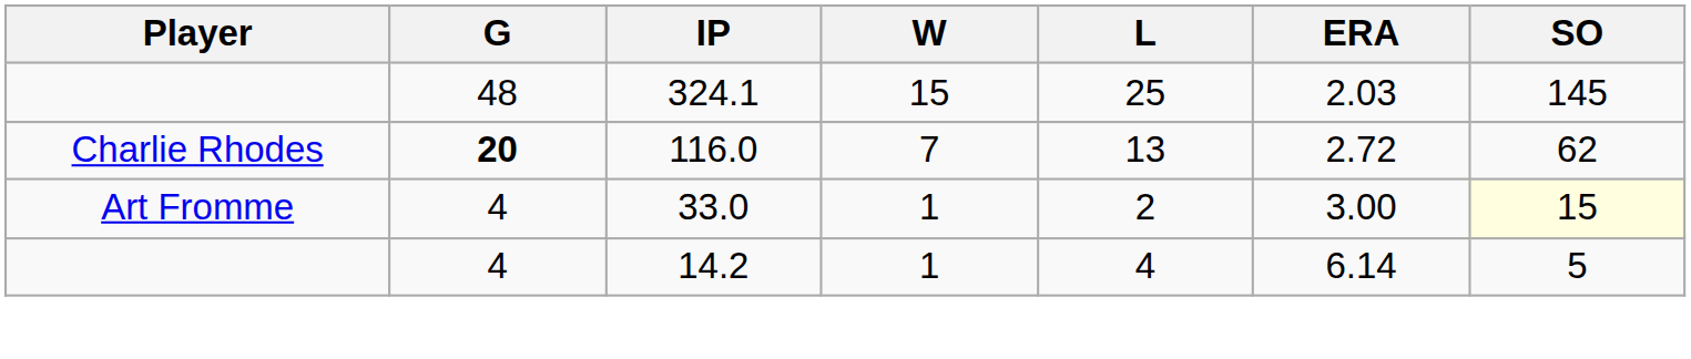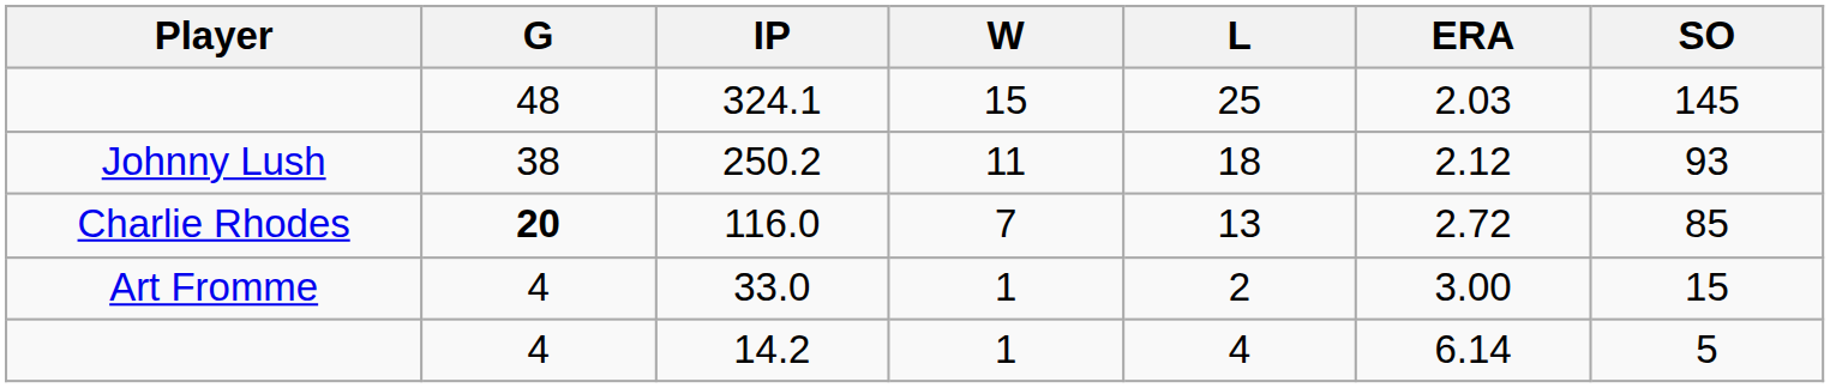+ row: Johnny Lush | 38 | 250.2 | 11 | 18 | 2.12 | 93
116.0 | SO: 62 -> 85
33.0 | SO: lightyellow background -> no background
